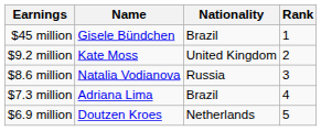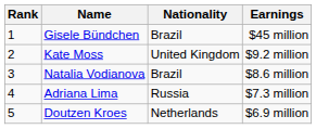columns swapped: Rank <-> Earnings
Natalia Vodianova | Nationality: Russia -> Brazil
Adriana Lima | Nationality: Brazil -> Russia
